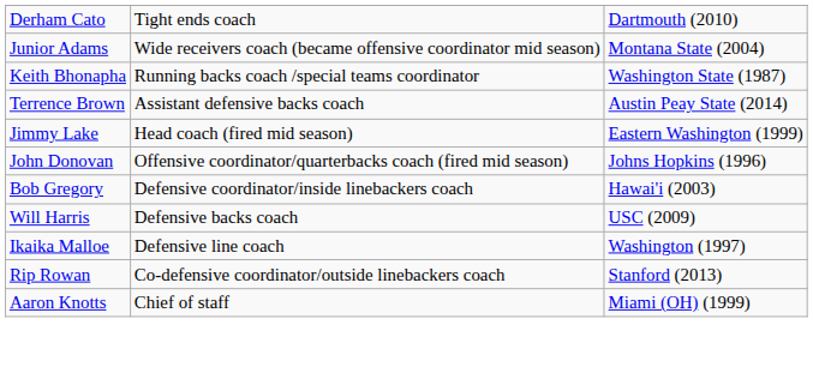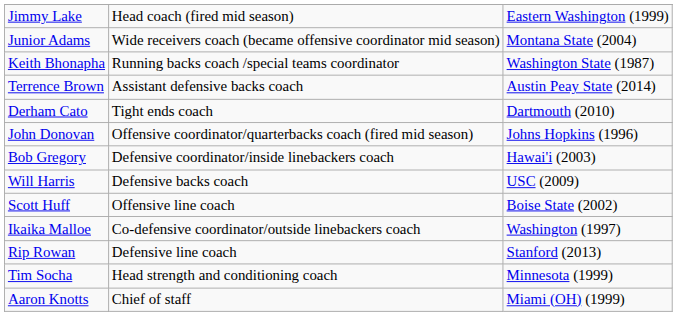rows swapped: Jimmy Lake <-> Derham Cato
+ row: Scott Huff | Offensive line coach | Boise State (2002)
Ikaika Malloe | column 2: Defensive line coach -> Co-defensive coordinator/outside linebackers coach
Rip Rowan | column 2: Co-defensive coordinator/outside linebackers coach -> Defensive line coach
+ row: Tim Socha | Head strength and conditioning coach | Minnesota (1999)
